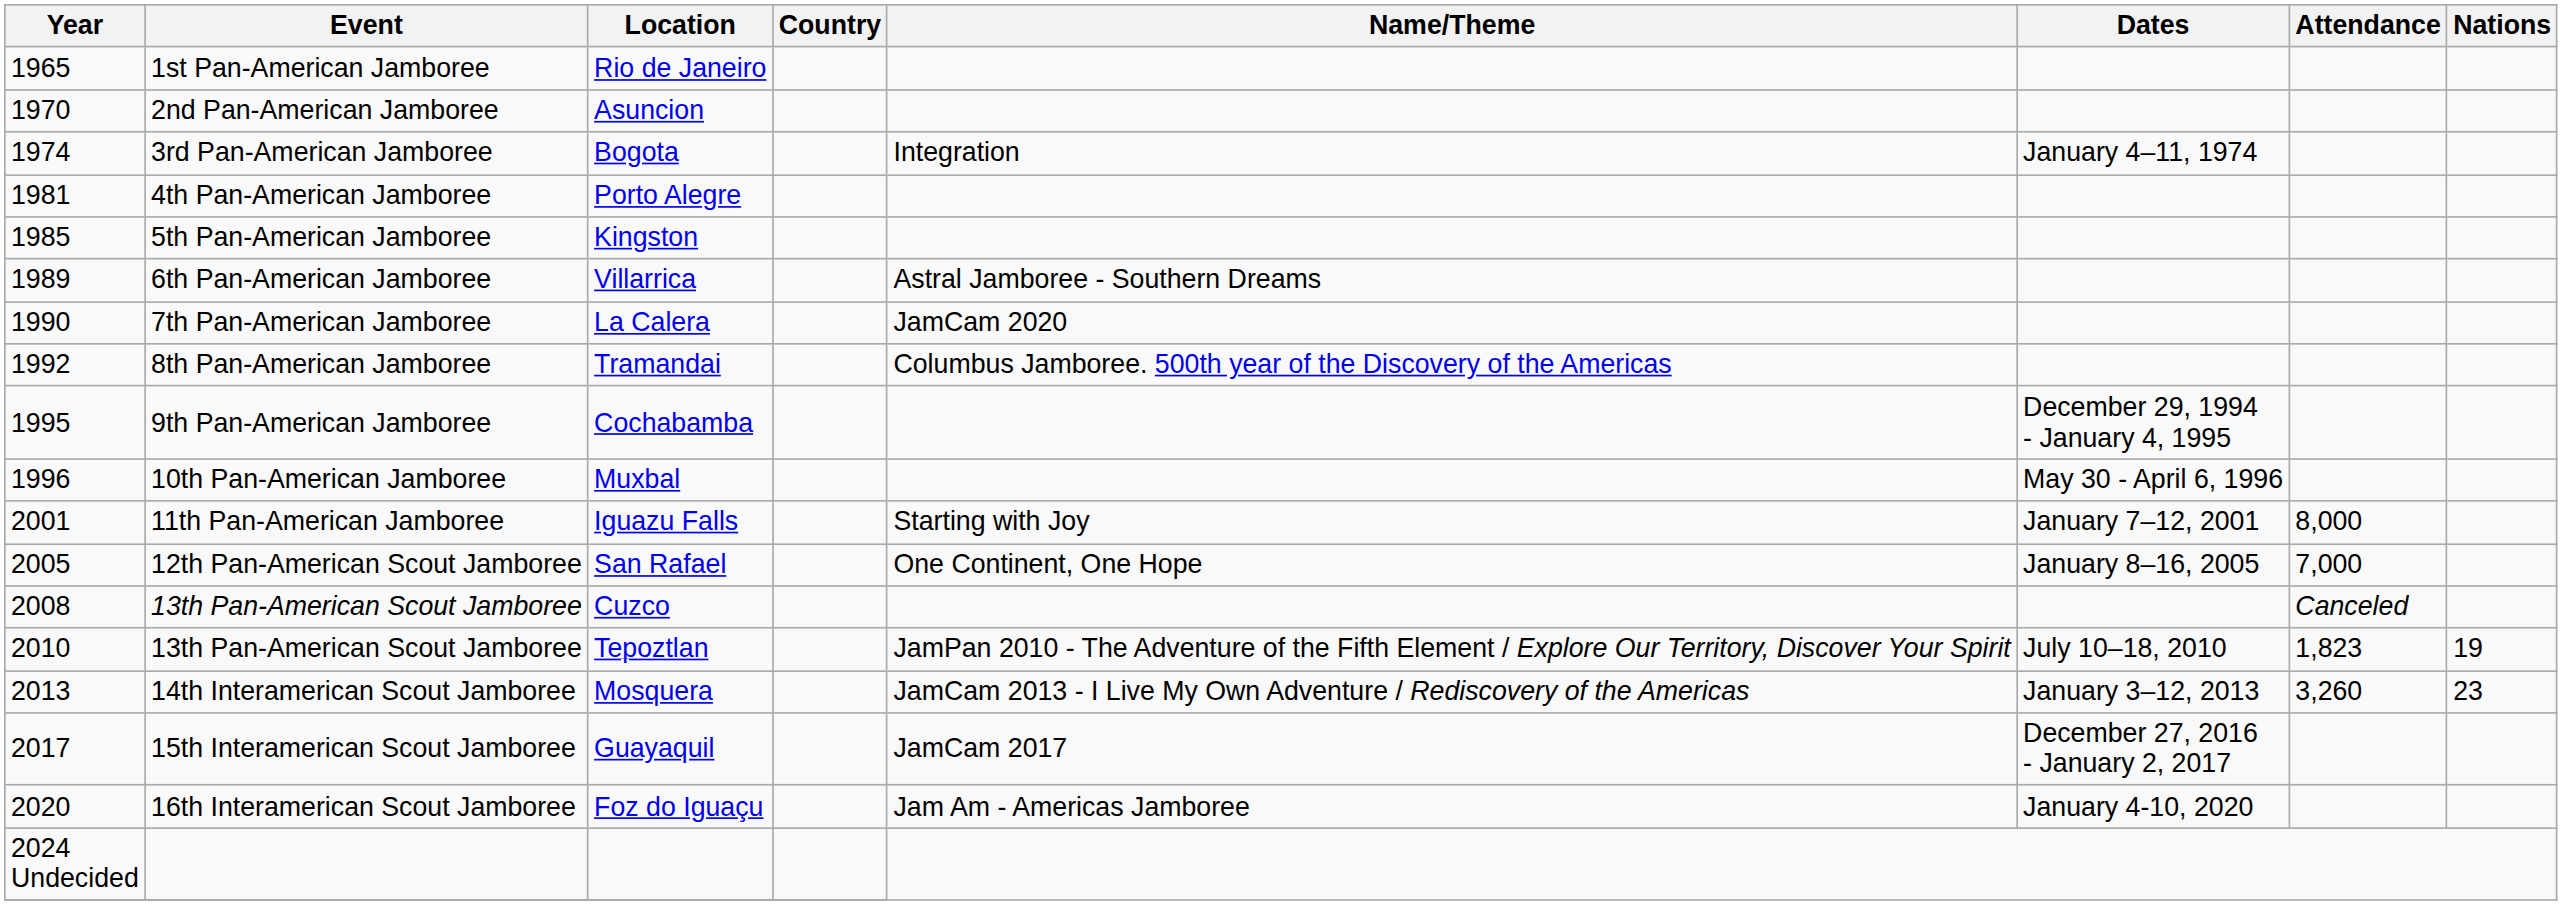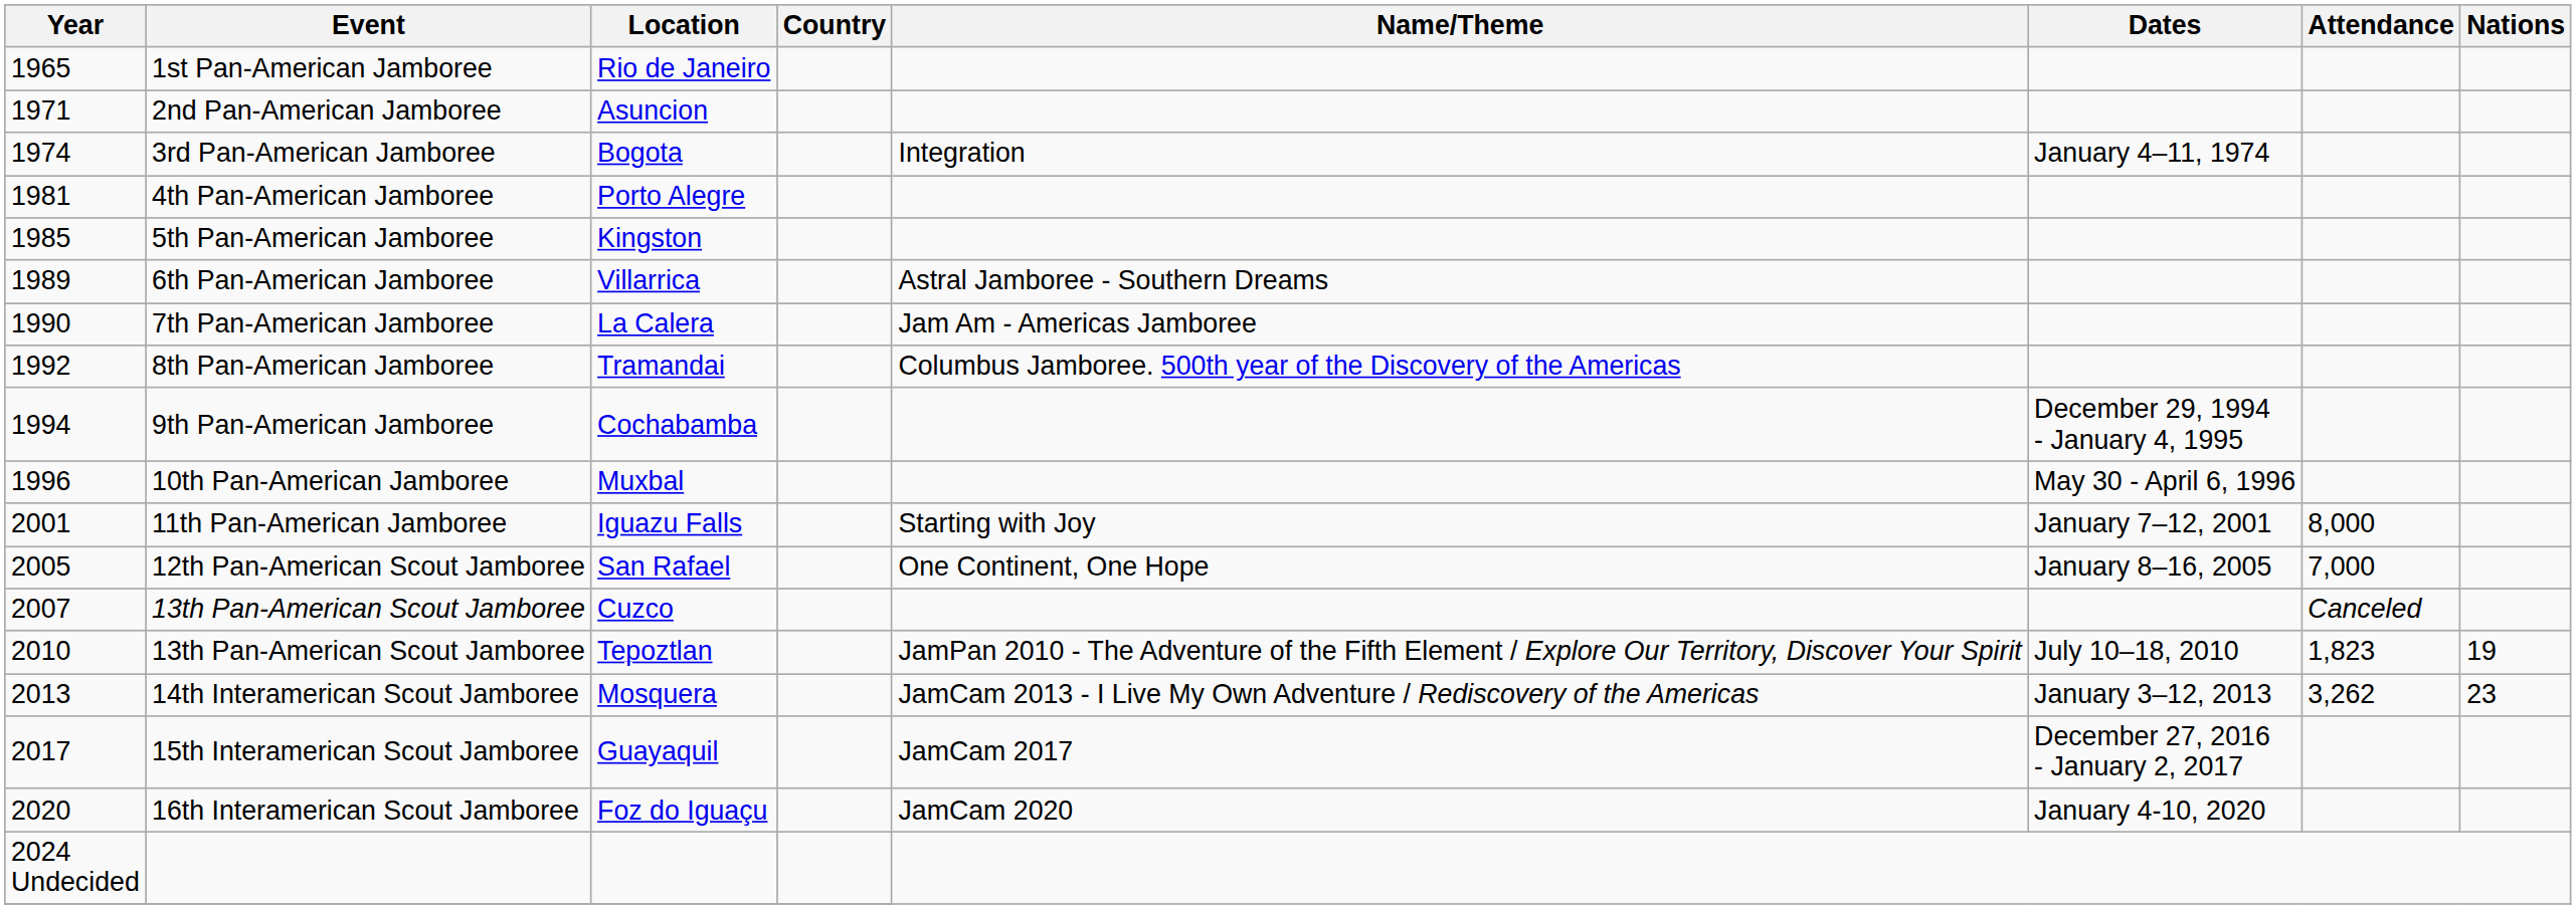Asuncion | Year: 1970 -> 1971
La Calera | Name/Theme: JamCam 2020 -> Jam Am - Americas Jamboree
Cochabamba | Year: 1995 -> 1994
Cuzco | Year: 2008 -> 2007
Mosquera | Attendance: 3,260 -> 3,262
Foz do Iguaçu | Name/Theme: Jam Am - Americas Jamboree -> JamCam 2020
